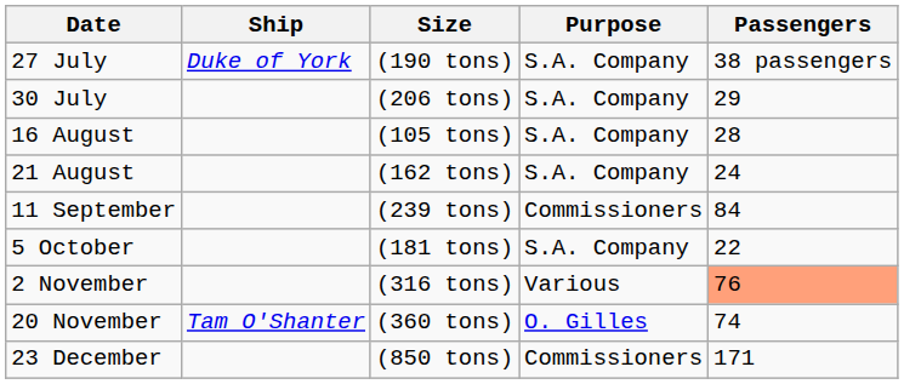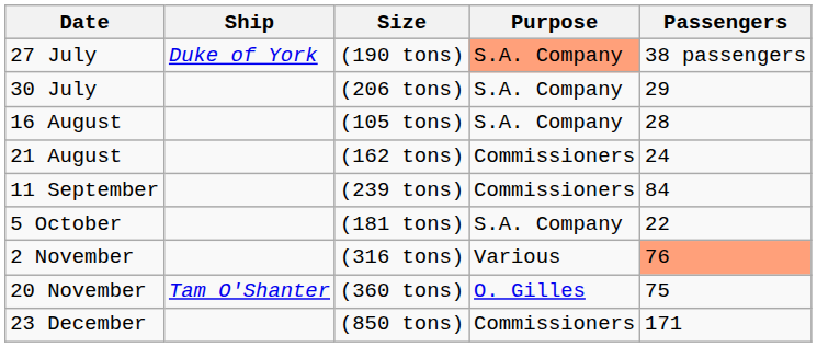27 July | Purpose: no background -> lightsalmon background
21 August | Purpose: S.A. Company -> Commissioners
20 November | Passengers: 74 -> 75
